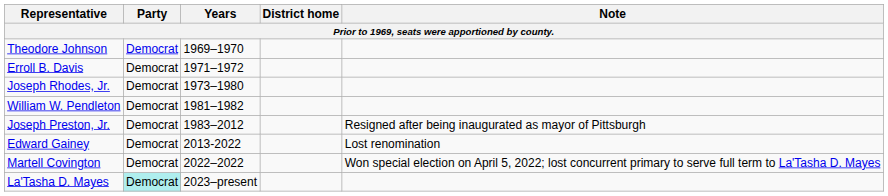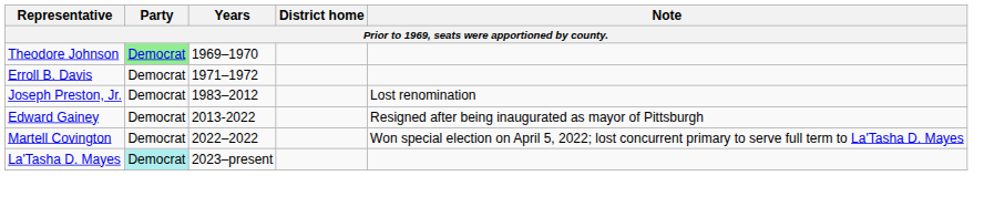Theodore Johnson | Party: no background -> lightgreen background
- row: Joseph Rhodes, Jr. | Democrat | 1973–1980
- row: William W. Pendleton | Democrat | 1981–1982
Joseph Preston, Jr. | Note: Resigned after being inaugurated as mayor of Pittsburgh -> Lost renomination
Edward Gainey | Note: Lost renomination -> Resigned after being inaugurated as mayor of Pittsburgh
